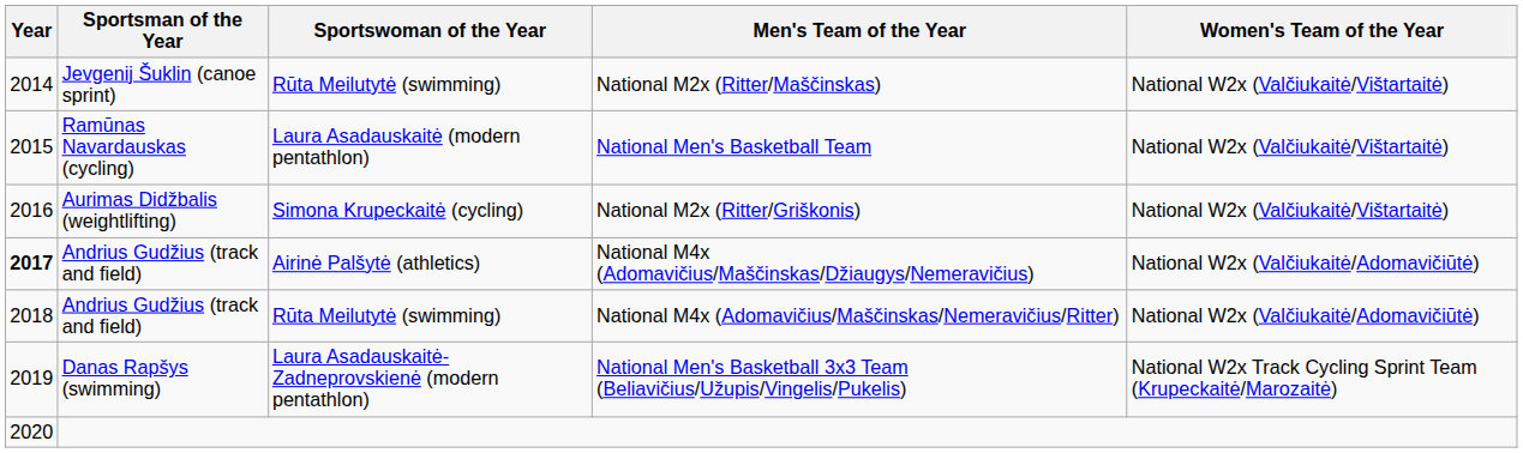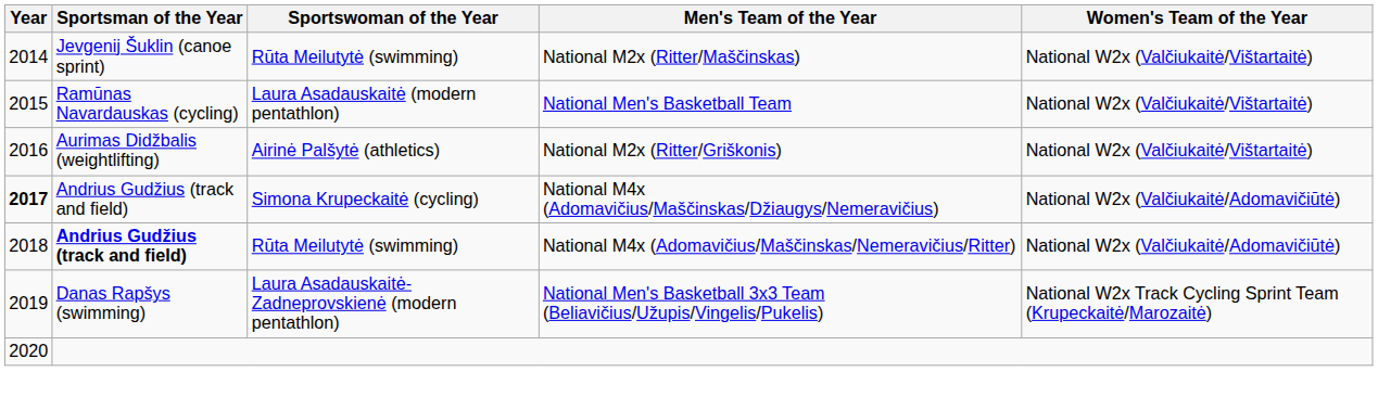National M2x (Ritter/Griškonis) | Sportswoman of the Year: Simona Krupeckaitė (cycling) -> Airinė Palšytė (athletics)
National M4x (Adomavičius/Maščinskas/Džiaugys/Nemeravičius) | Sportswoman of the Year: Airinė Palšytė (athletics) -> Simona Krupeckaitė (cycling)
National M4x (Adomavičius/Maščinskas/Nemeravičius/Ritter) | Sportsman of the Year: normal -> bold
